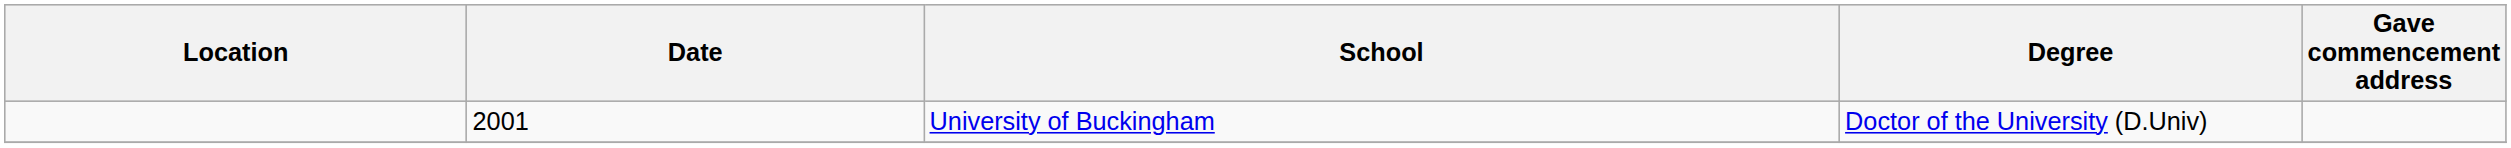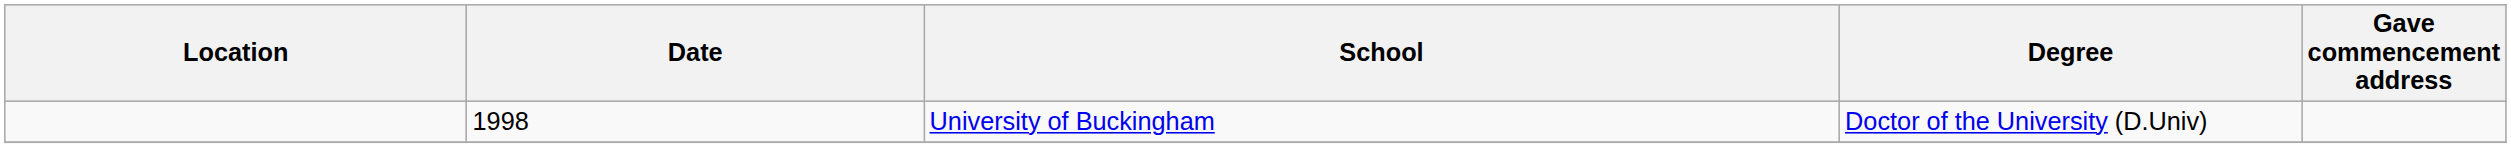University of Buckingham | Date: 2001 -> 1998
